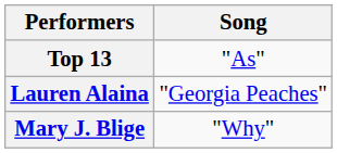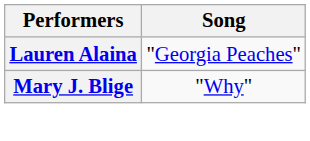- row: Top 13 | "As"
